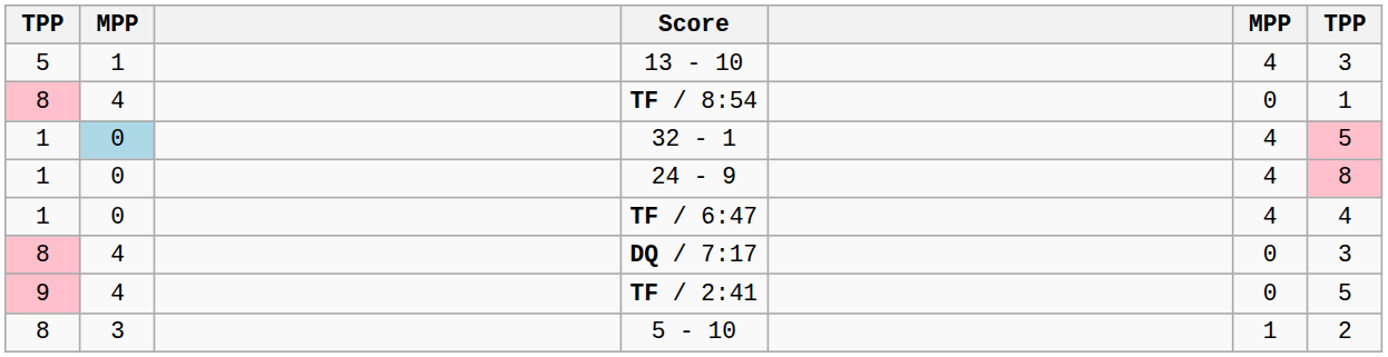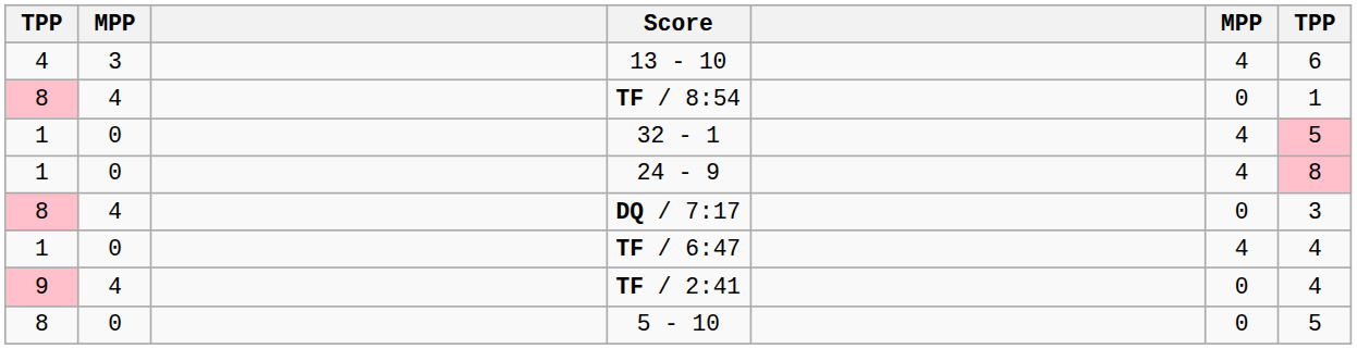13 - 10 | column 1: 5 -> 4
13 - 10 | column 2: 1 -> 3
13 - 10 | column 7: 3 -> 6
32 - 1 | column 2: lightblue background -> no background
rows swapped: TF / 6:47 <-> DQ / 7:17
TF / 2:41 | column 7: 5 -> 4
5 - 10 | column 2: 3 -> 0
5 - 10 | column 6: 1 -> 0
5 - 10 | column 7: 2 -> 5
